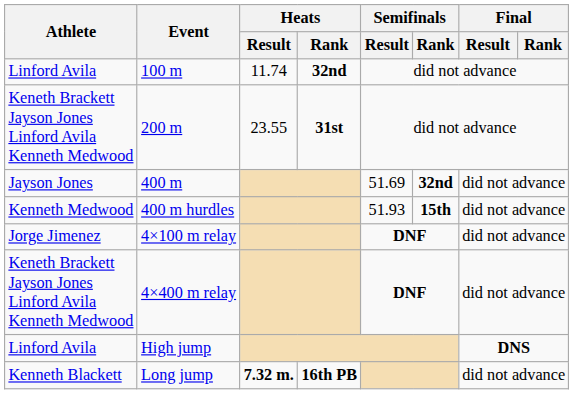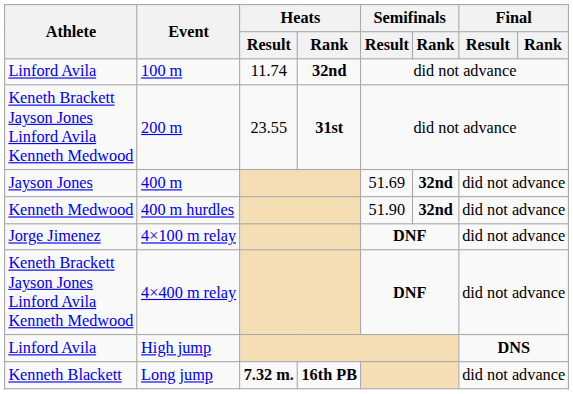400 m hurdles | Semifinals / Result: 51.93 -> 51.90
400 m hurdles | Semifinals / Rank: 15th -> 32nd
